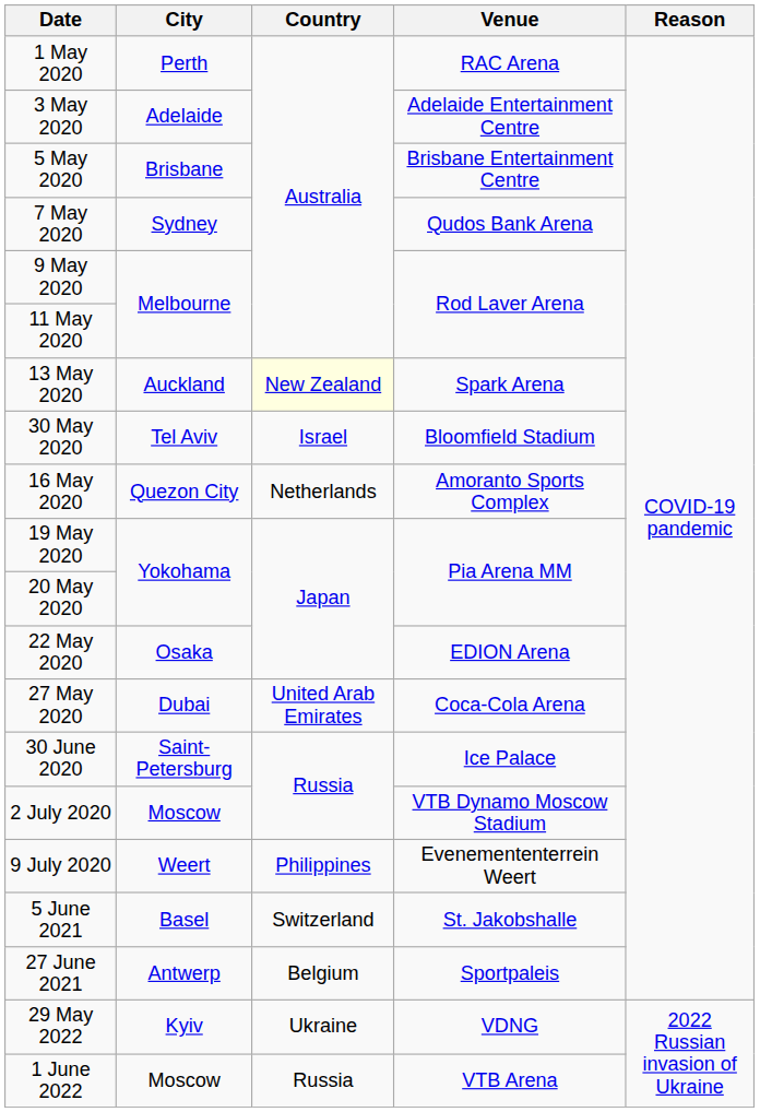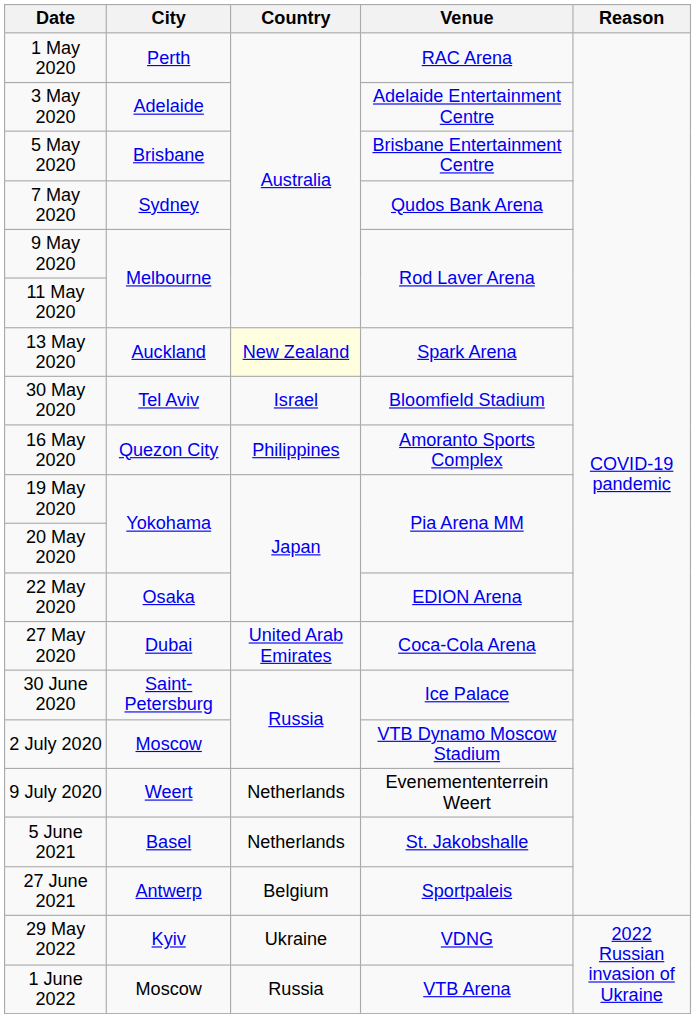16 May 2020 | Country: Netherlands -> Philippines
9 July 2020 | Country: Philippines -> Netherlands
5 June 2021 | Country: Switzerland -> Netherlands
